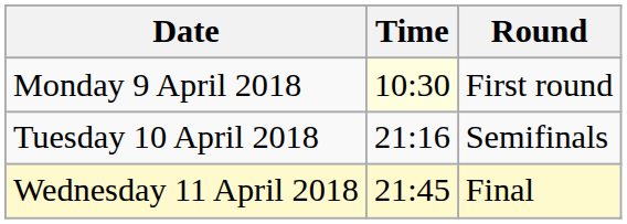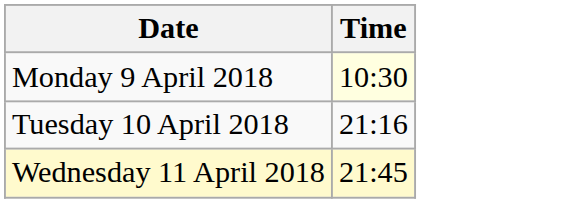- column: Round | First round | Semifinals | Final
